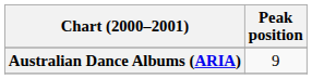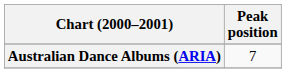Australian Dance Albums (ARIA) | Peak position: 9 -> 7
